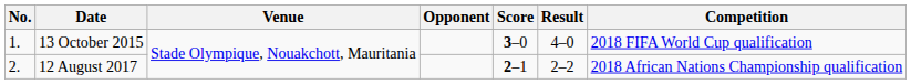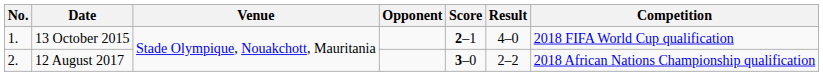13 October 2015 | Score: 3–0 -> 2–1
12 August 2017 | Score: 2–1 -> 3–0
